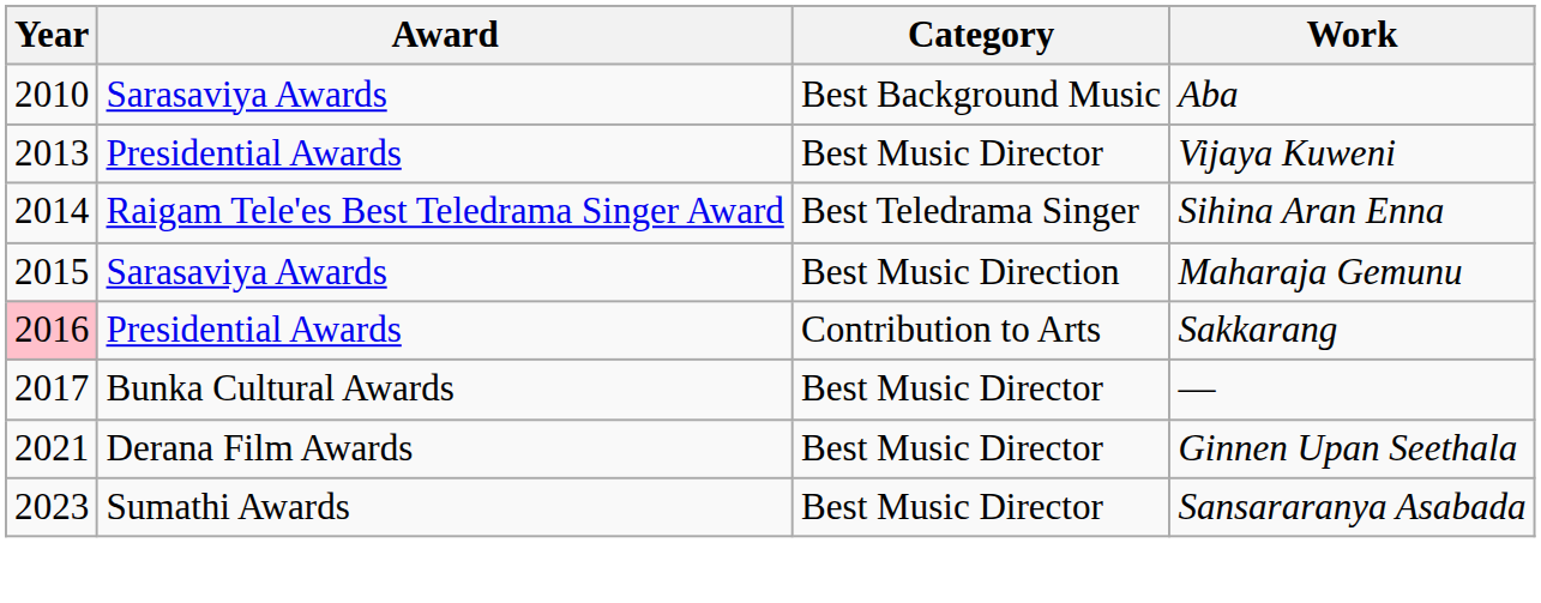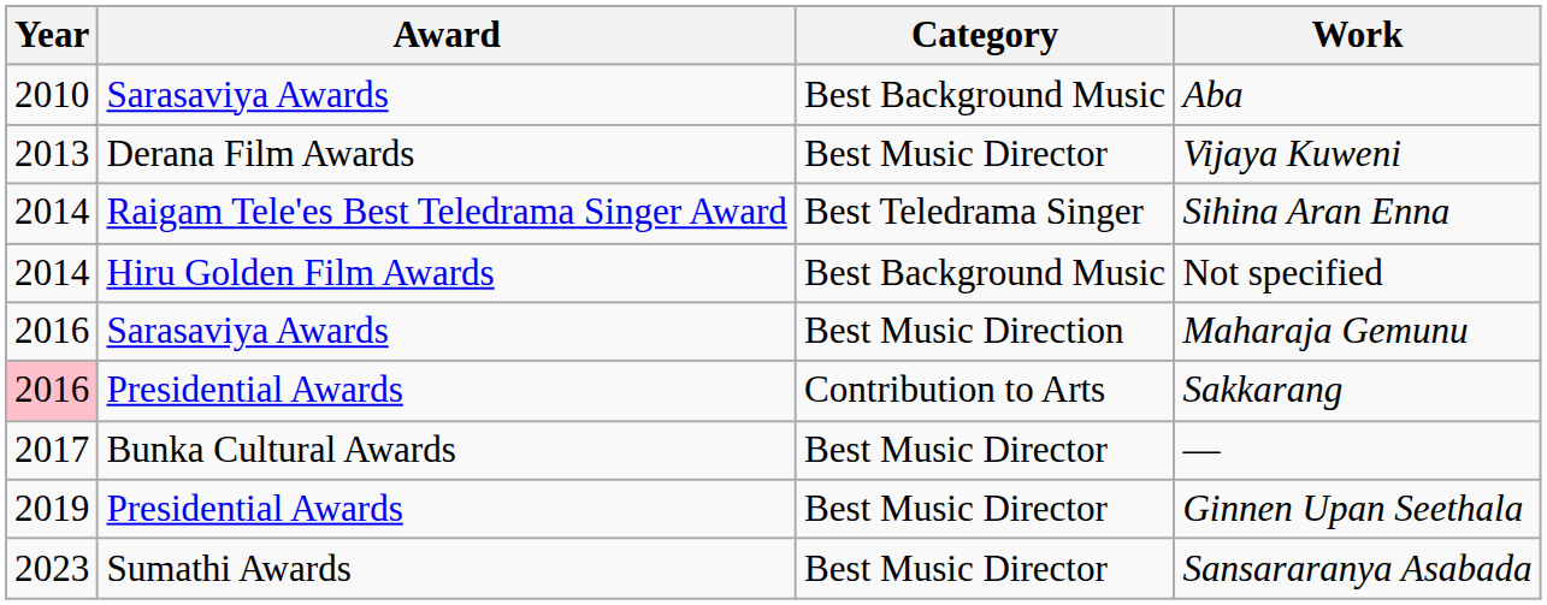Vijaya Kuweni | Award: Presidential Awards -> Derana Film Awards
+ row: 2014 | Hiru Golden Film Awards | Best Background Music | Not specified
Maharaja Gemunu | Year: 2015 -> 2016
Ginnen Upan Seethala | Year: 2021 -> 2019
Ginnen Upan Seethala | Award: Derana Film Awards -> Presidential Awards
